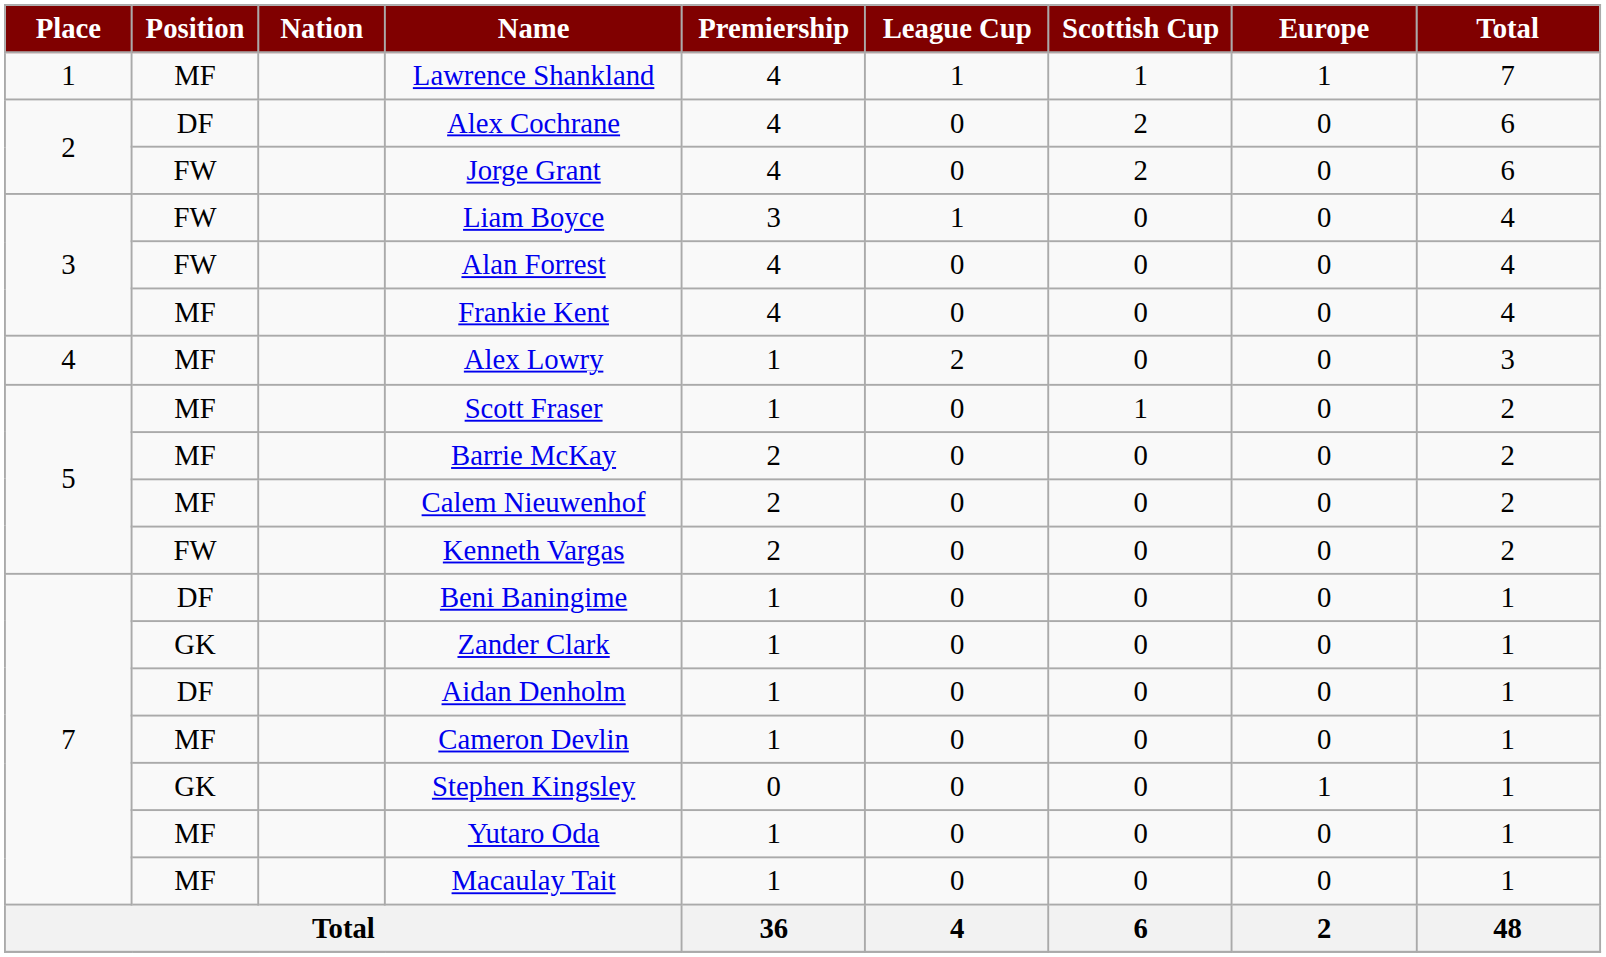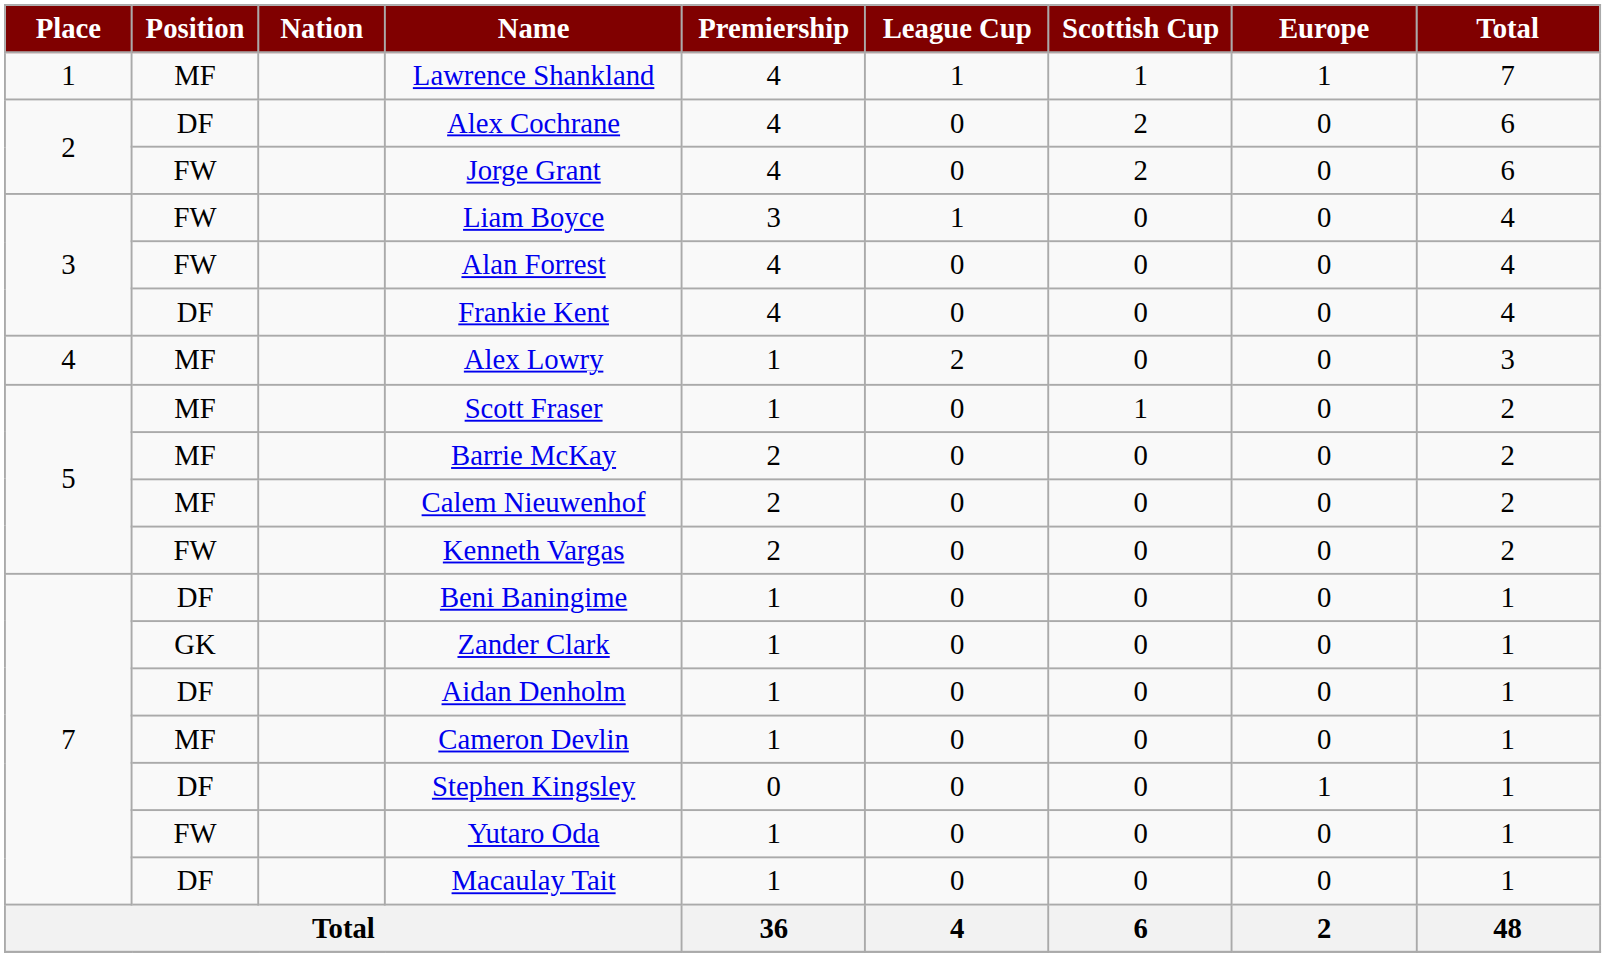Frankie Kent | Position: MF -> DF
Stephen Kingsley | Position: GK -> DF
Yutaro Oda | Position: MF -> FW
Macaulay Tait | Position: MF -> DF
